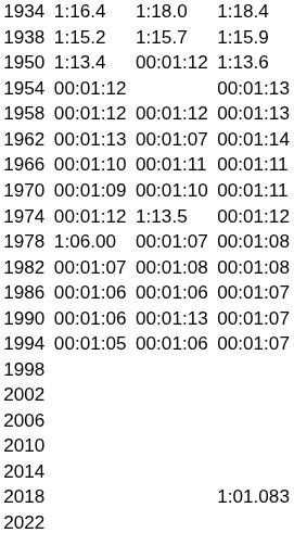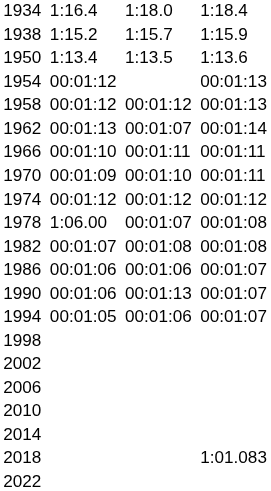1950 | column 5: 00:01:12 -> 1:13.5
1974 | column 5: 1:13.5 -> 00:01:12
